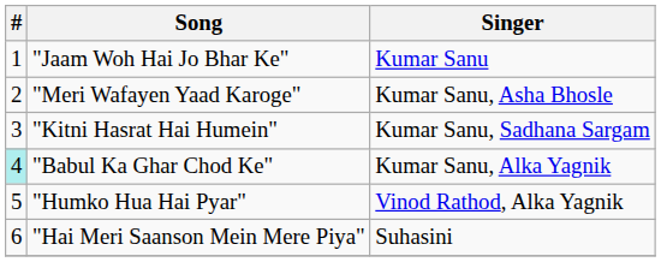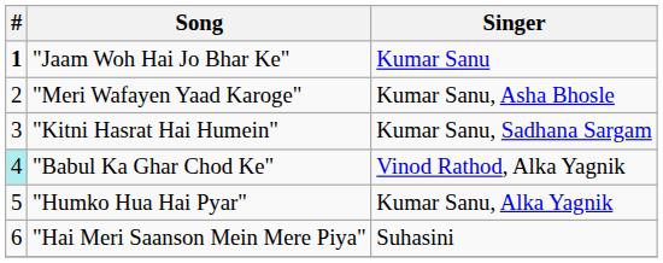"Jaam Woh Hai Jo Bhar Ke" | #: normal -> bold
"Babul Ka Ghar Chod Ke" | Singer: Kumar Sanu, Alka Yagnik -> Vinod Rathod, Alka Yagnik
"Humko Hua Hai Pyar" | Singer: Vinod Rathod, Alka Yagnik -> Kumar Sanu, Alka Yagnik
